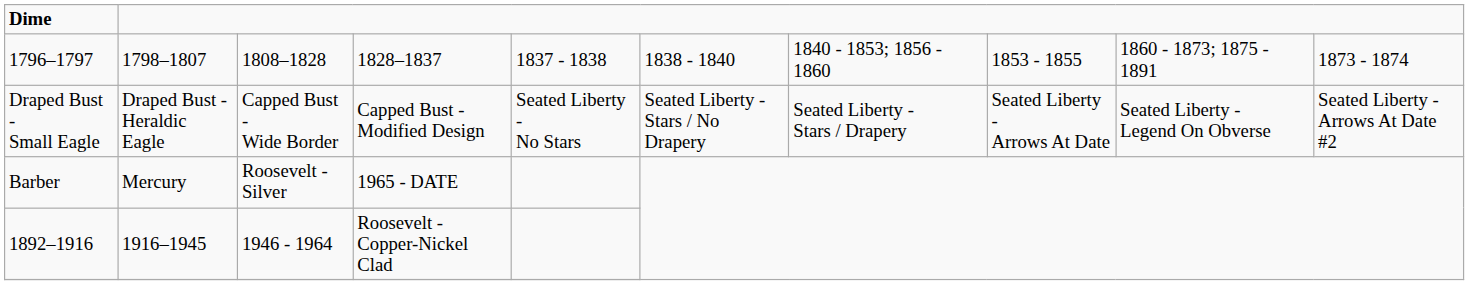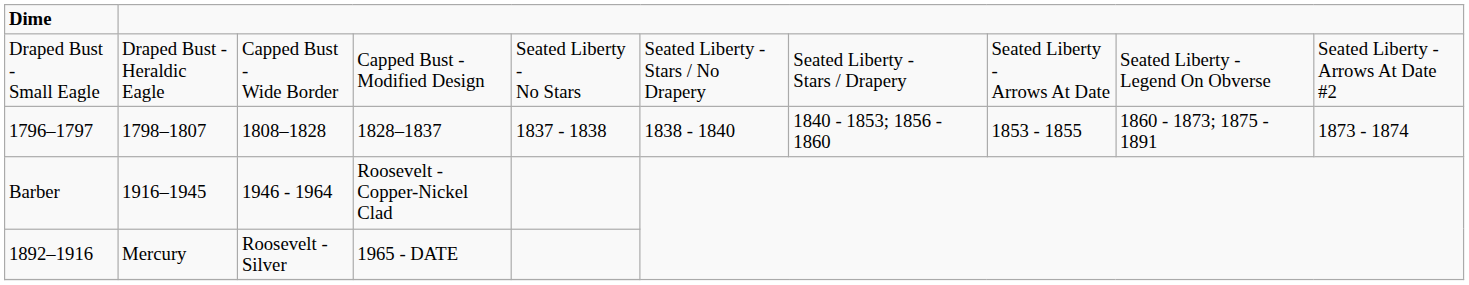rows swapped: Draped Bust - Small Eagle <-> 1796–1797
Barber | column 2: Mercury -> 1916–1945
Barber | column 3: Roosevelt - Silver -> 1946 - 1964
Barber | column 4: 1965 - DATE -> Roosevelt - Copper-Nickel Clad
1892–1916 | column 2: 1916–1945 -> Mercury
1892–1916 | column 3: 1946 - 1964 -> Roosevelt - Silver
1892–1916 | column 4: Roosevelt - Copper-Nickel Clad -> 1965 - DATE
